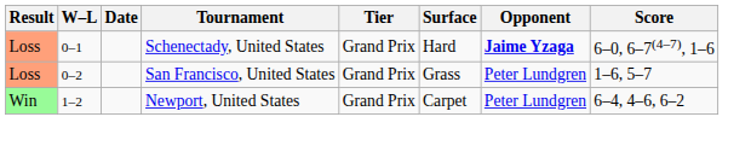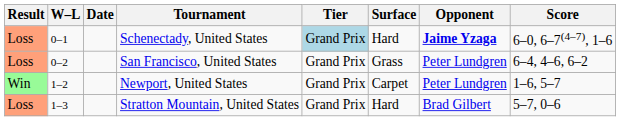Schenectady, United States | Tier: no background -> lightblue background
San Francisco, United States | Score: 1–6, 5–7 -> 6–4, 4–6, 6–2
Newport, United States | Score: 6–4, 4–6, 6–2 -> 1–6, 5–7
+ row: Loss | 1–3 | Stratton Mountain, United States | Grand Prix | Hard | Brad Gilbert | 5–7, 0–6
